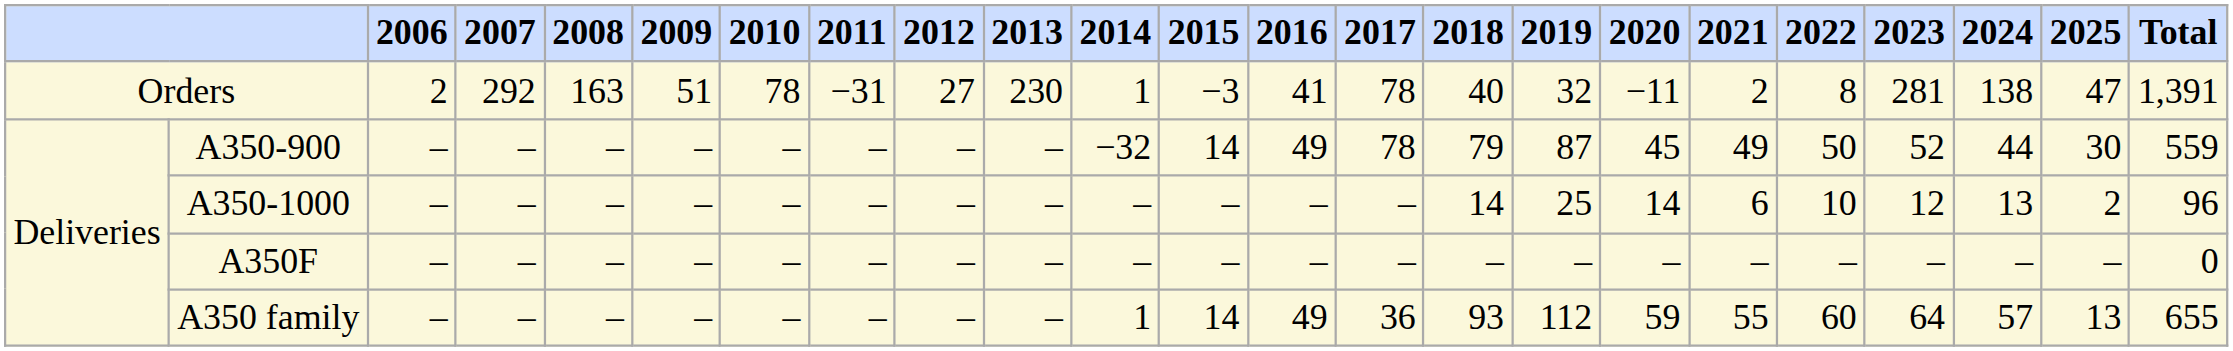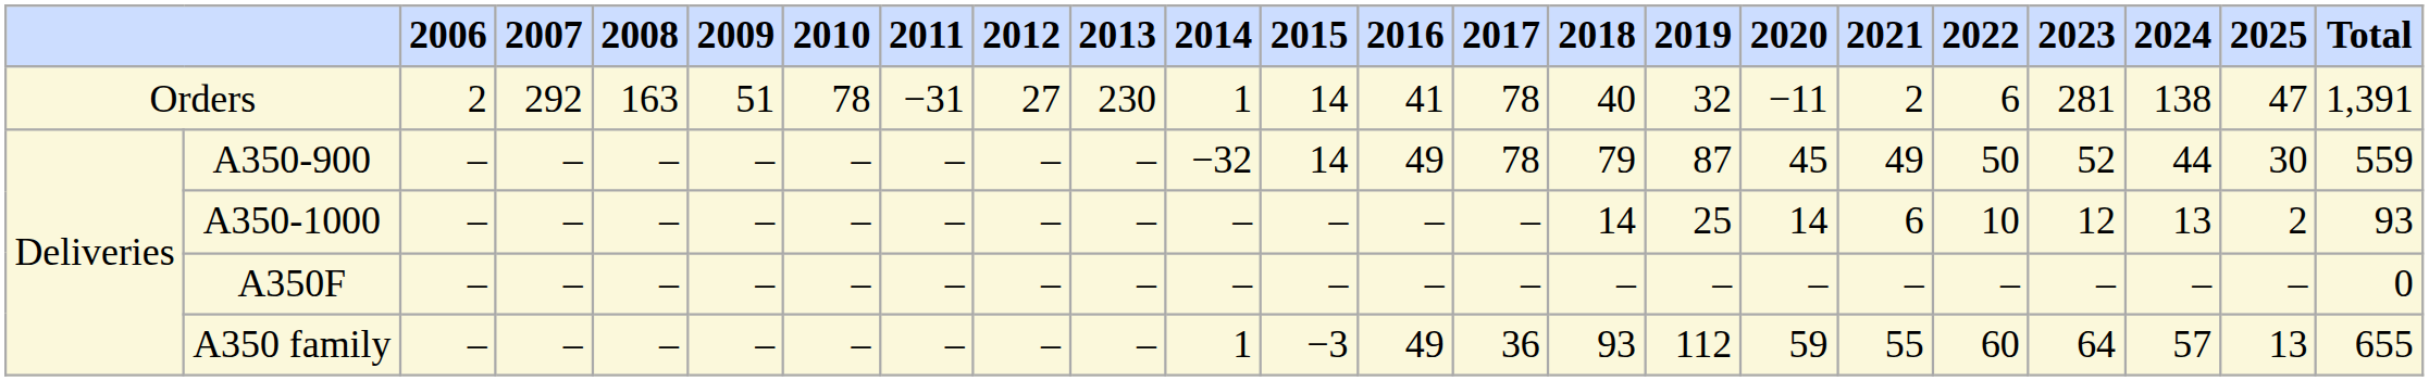Orders | column 12: −3 -> 14
Orders | column 19: 8 -> 6
A350-1000 | column 23: 96 -> 93
A350 family | column 12: 14 -> −3
